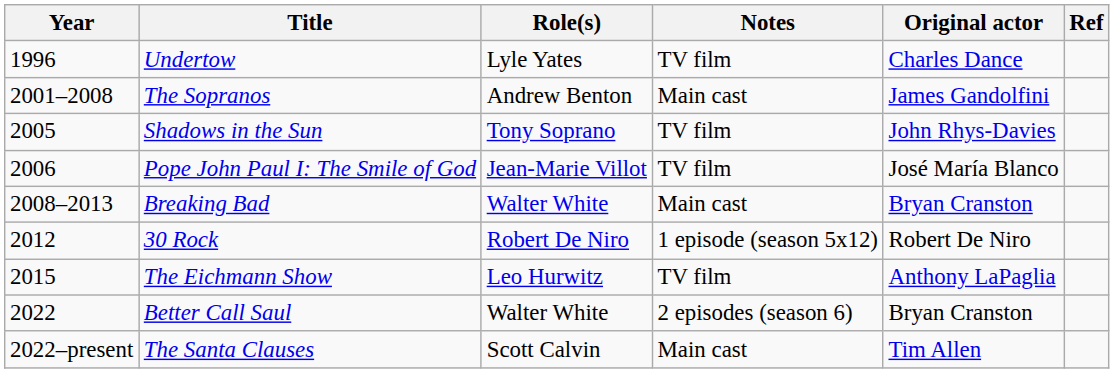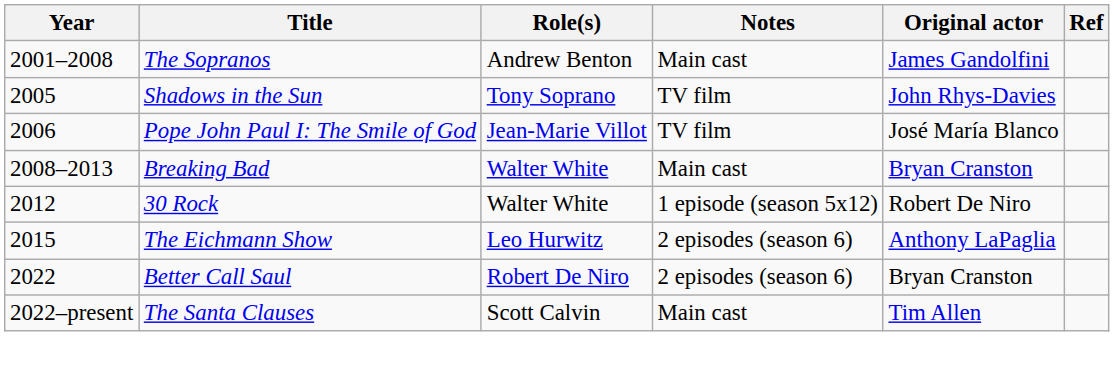- row: 1996 | Undertow | Lyle Yates | TV film | Charles Dance
30 Rock | Role(s): Robert De Niro -> Walter White
The Eichmann Show | Notes: TV film -> 2 episodes (season 6)
Better Call Saul | Role(s): Walter White -> Robert De Niro
